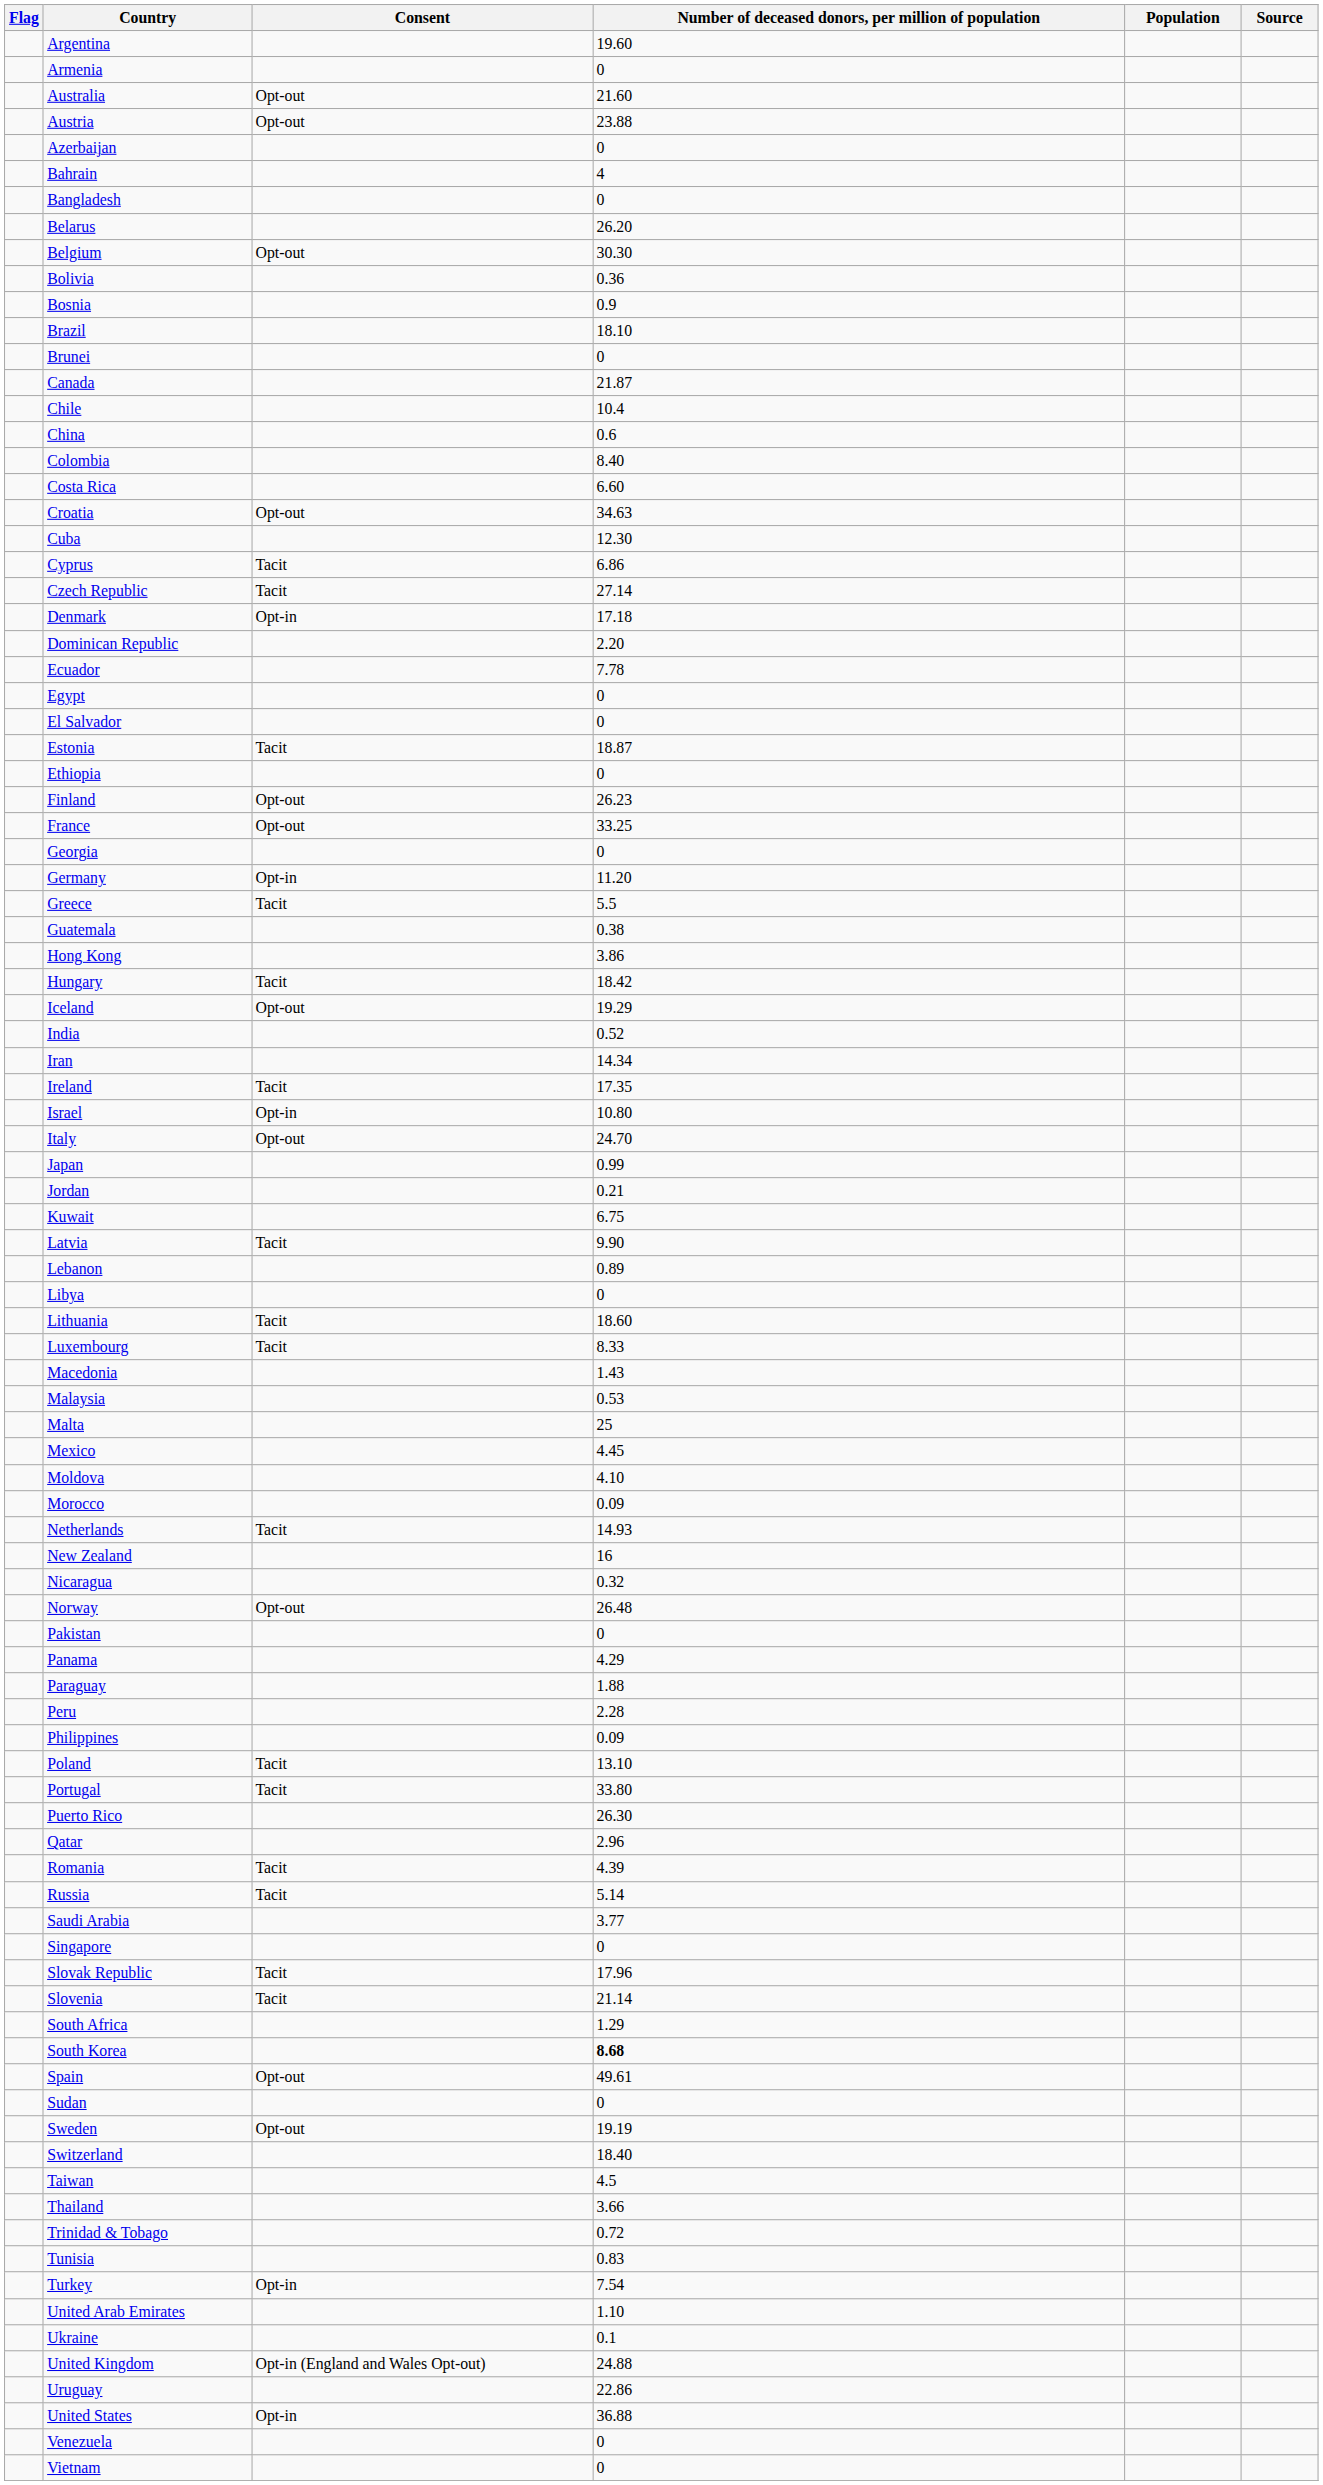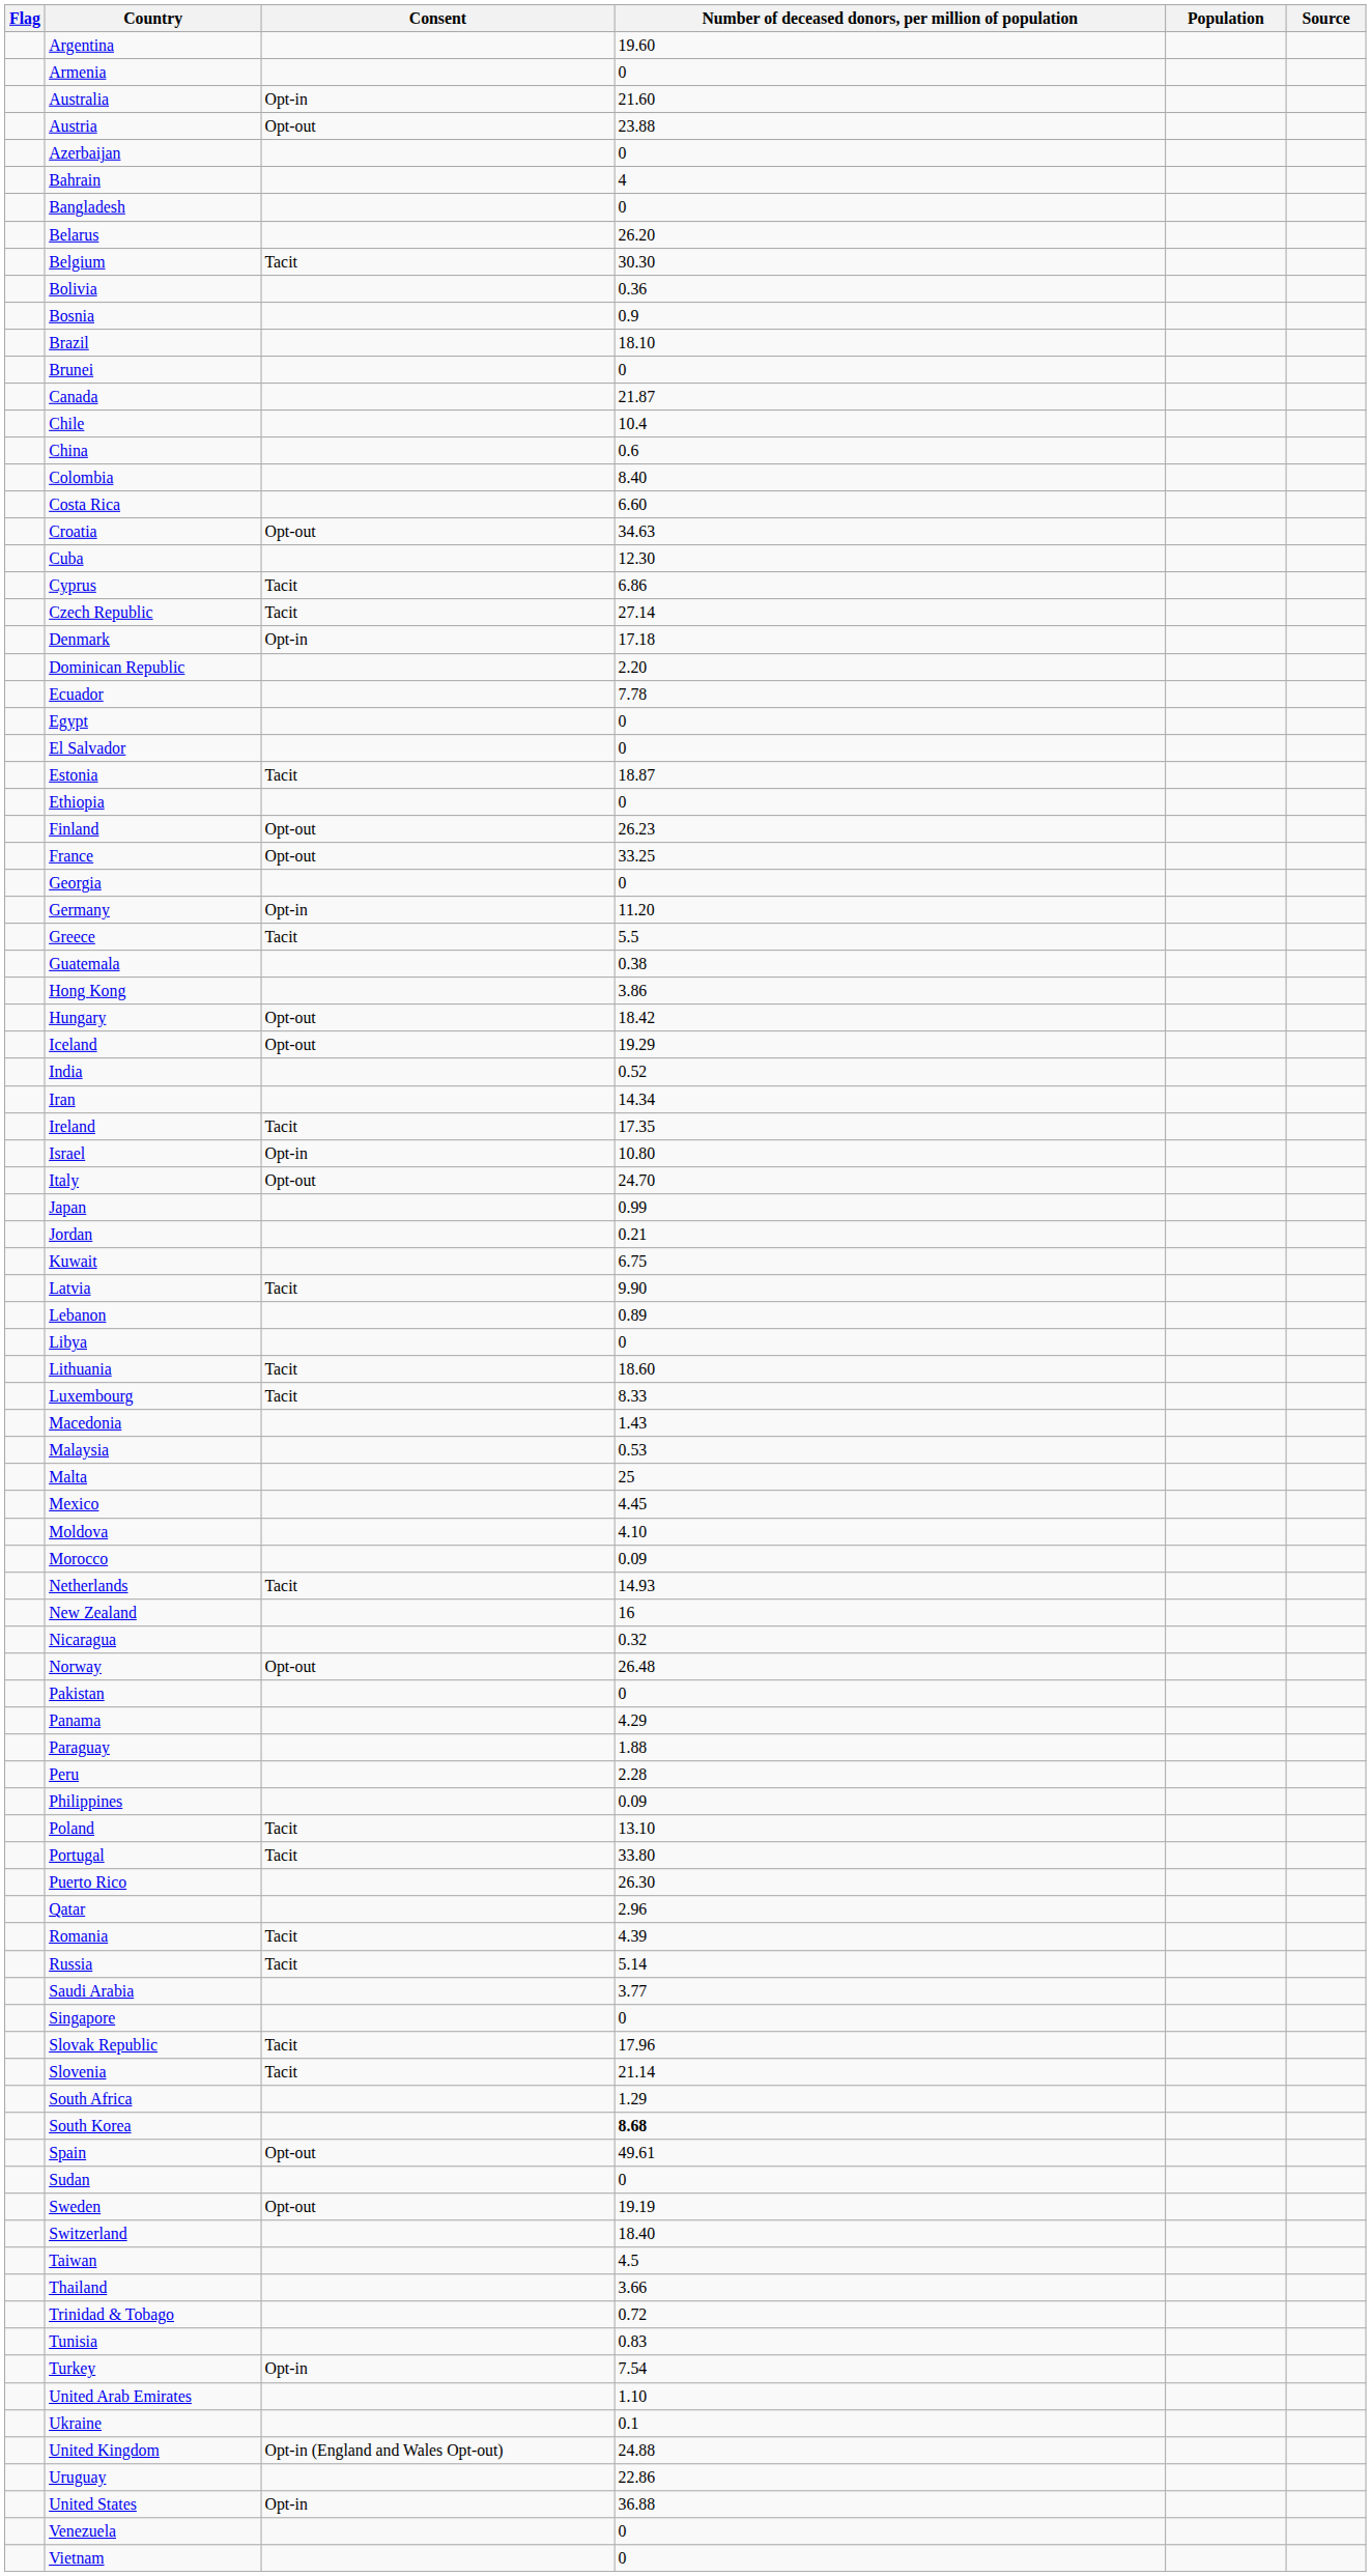Australia | Consent: Opt-out -> Opt-in
Belgium | Consent: Opt-out -> Tacit
Hungary | Consent: Tacit -> Opt-out
